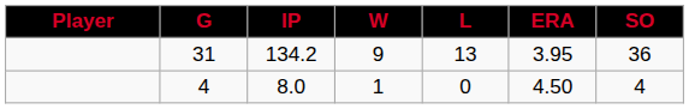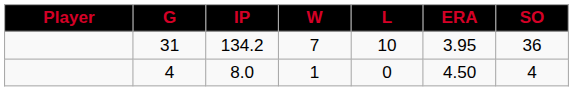31 | W: 9 -> 7
31 | L: 13 -> 10
